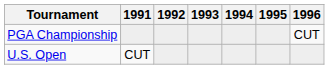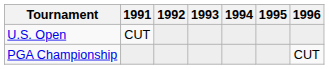rows swapped: U.S. Open <-> PGA Championship
